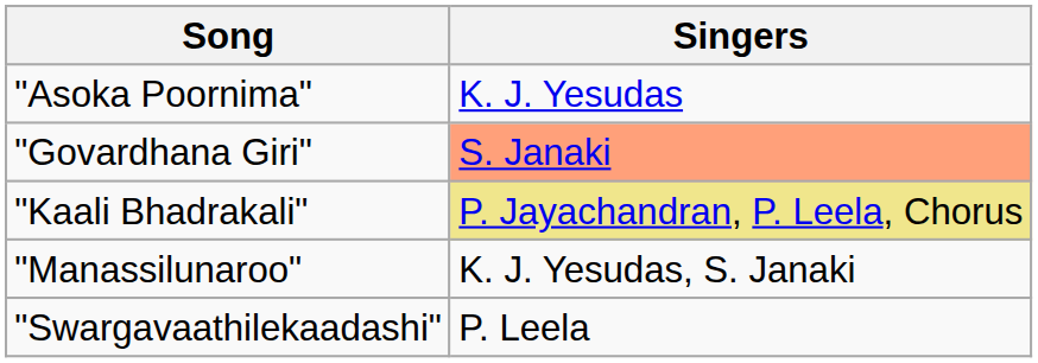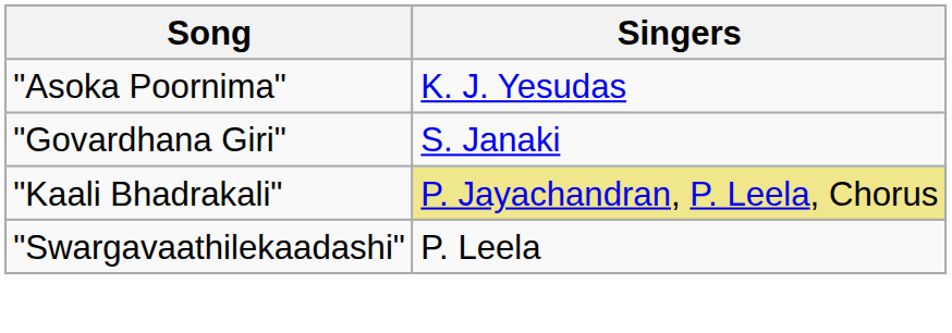"Govardhana Giri" | Singers: lightsalmon background -> no background
- row: "Manassilunaroo" | K. J. Yesudas, S. Janaki
